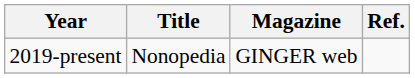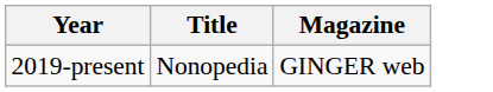- column: Ref.
